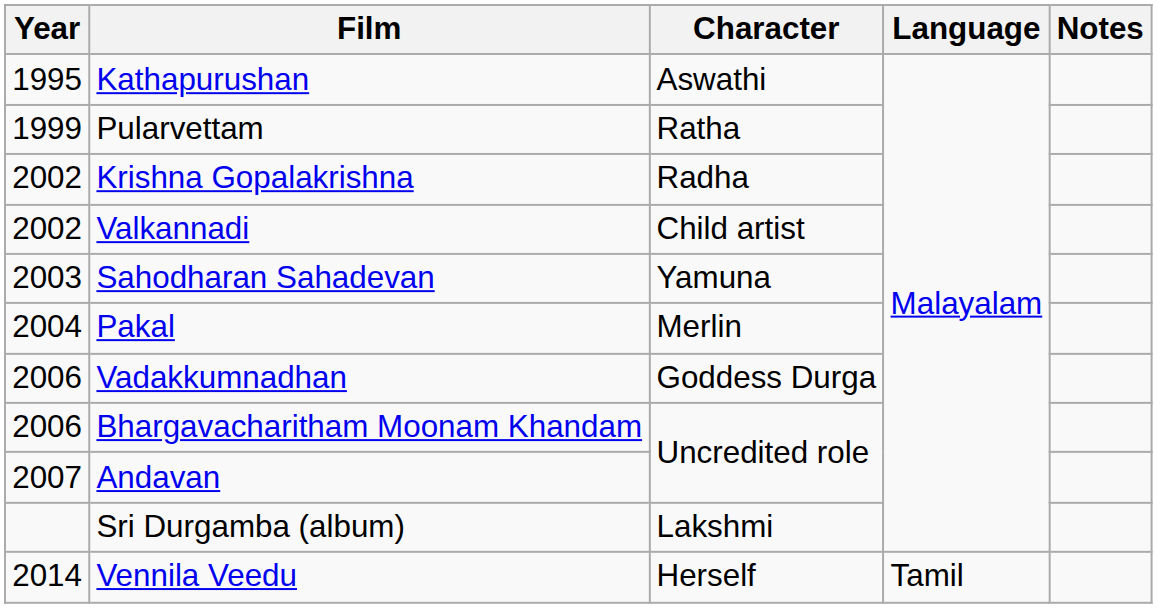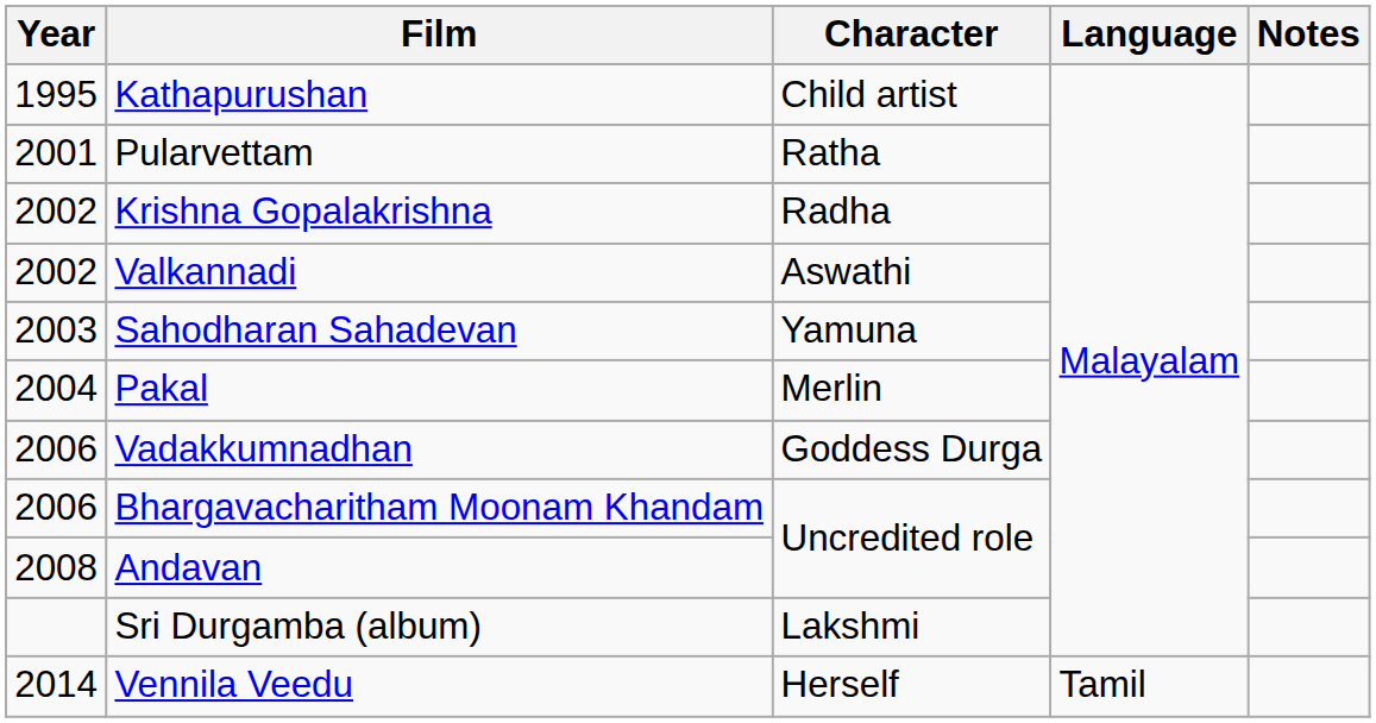Kathapurushan | Character: Aswathi -> Child artist
Pularvettam | Year: 1999 -> 2001
Valkannadi | Character: Child artist -> Aswathi
Andavan | Year: 2007 -> 2008
